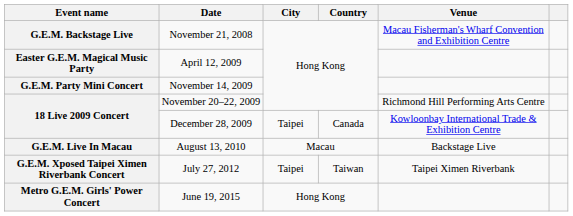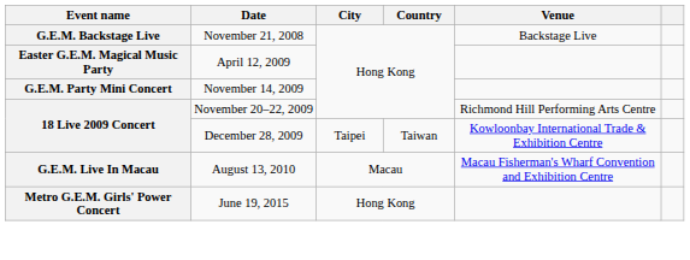November 21, 2008 | Venue: Macau Fisherman's Wharf Convention and Exhibition Centre -> Backstage Live
December 28, 2009 | Country: Canada -> Taiwan
August 13, 2010 | Venue: Backstage Live -> Macau Fisherman's Wharf Convention and Exhibition Centre
- row: G.E.M. Xposed Taipei Ximen Riverbank Concert | July 27, 2012 | Taipei | Taiwan | Taipei Ximen Riverbank
